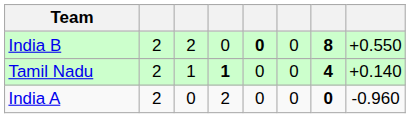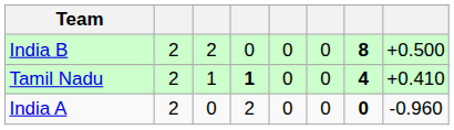India B | column 5: bold -> normal
India B | column 8: +0.550 -> +0.500
Tamil Nadu | column 8: +0.140 -> +0.410
